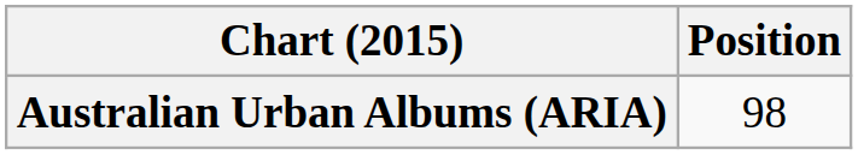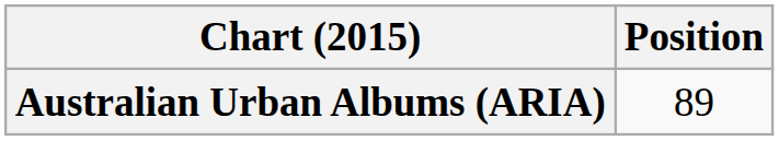Australian Urban Albums (ARIA) | Position: 98 -> 89
